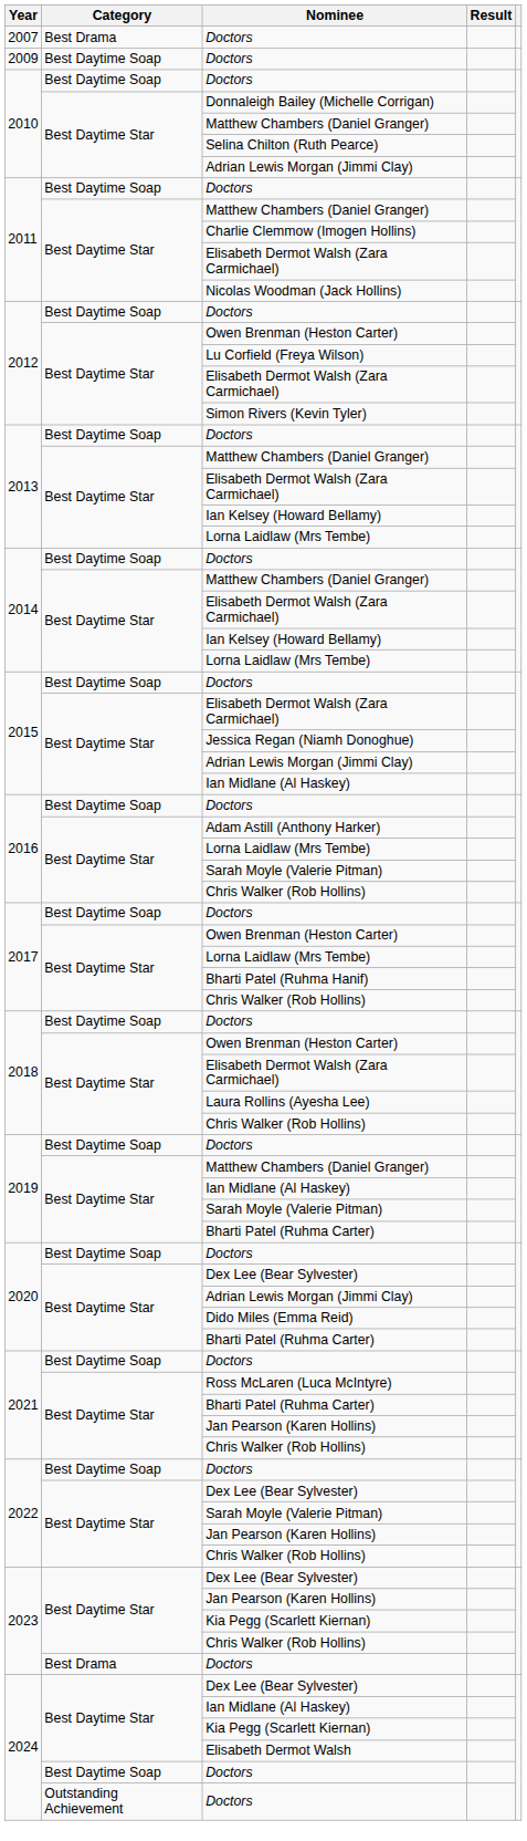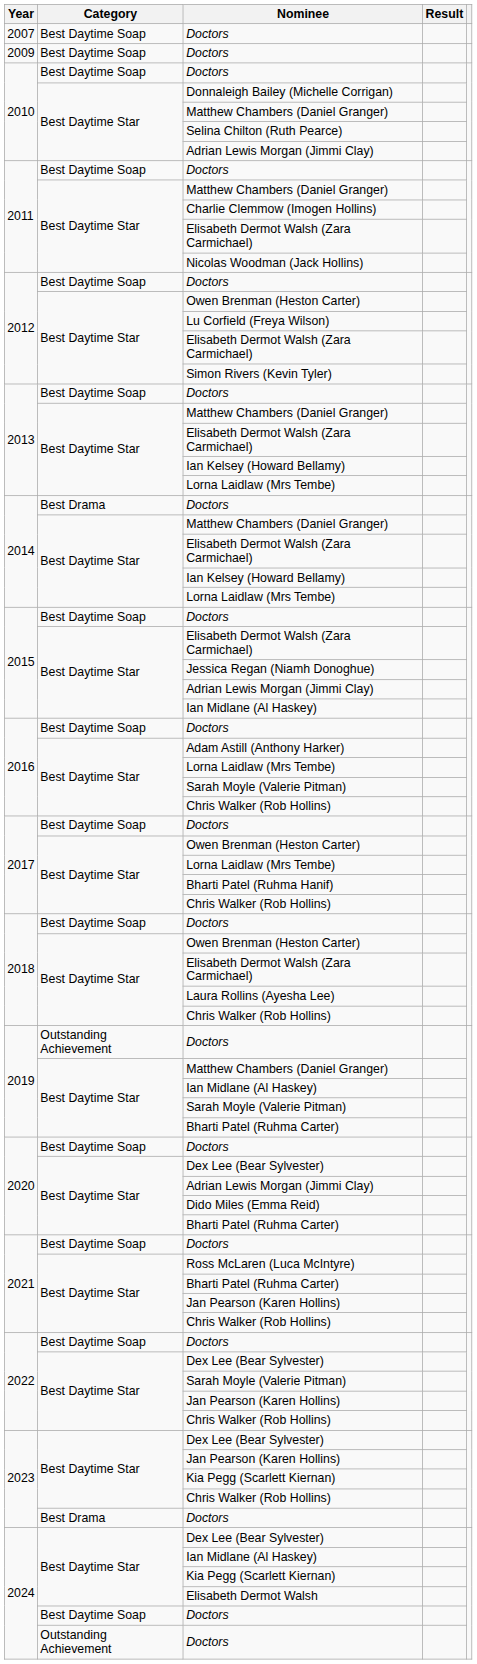2007 / Doctors | Category: Best Drama -> Best Daytime Soap
2014 / Doctors | Category: Best Daytime Soap -> Best Drama
2019 / Doctors | Category: Best Daytime Soap -> Outstanding Achievement
